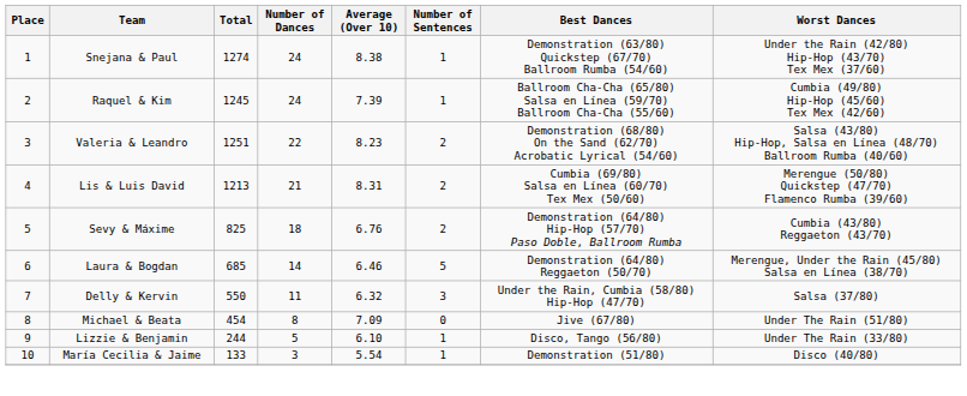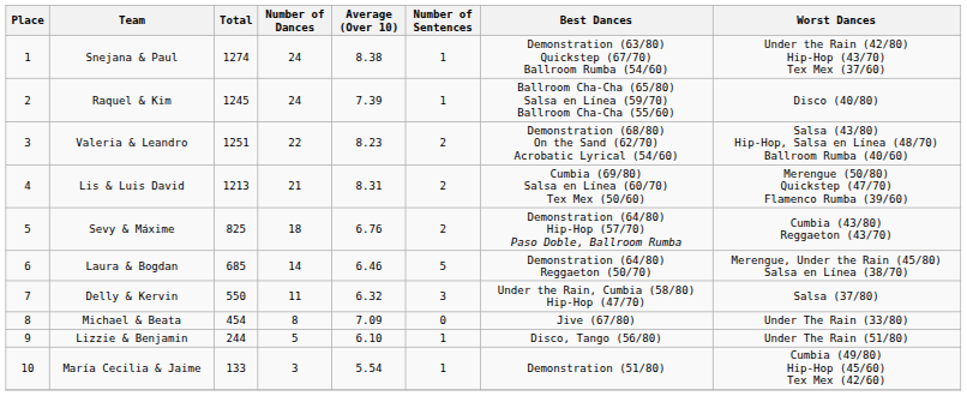Raquel & Kim | Worst Dances: Cumbia (49/80) Hip-Hop (45/60) Tex Mex (42/60) -> Disco (40/80)
Michael & Beata | Worst Dances: Under The Rain (51/80) -> Under The Rain (33/80)
Lizzie & Benjamin | Worst Dances: Under The Rain (33/80) -> Under The Rain (51/80)
María Cecilia & Jaime | Worst Dances: Disco (40/80) -> Cumbia (49/80) Hip-Hop (45/60) Tex Mex (42/60)
